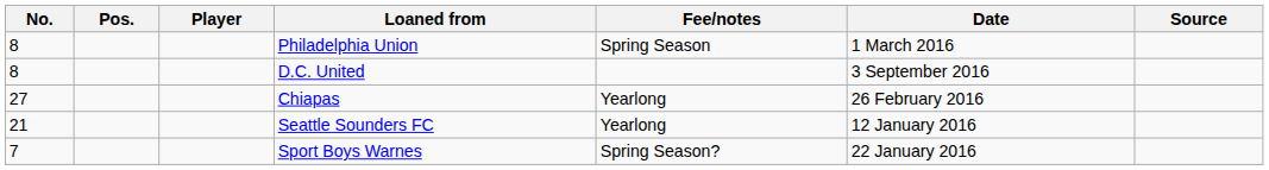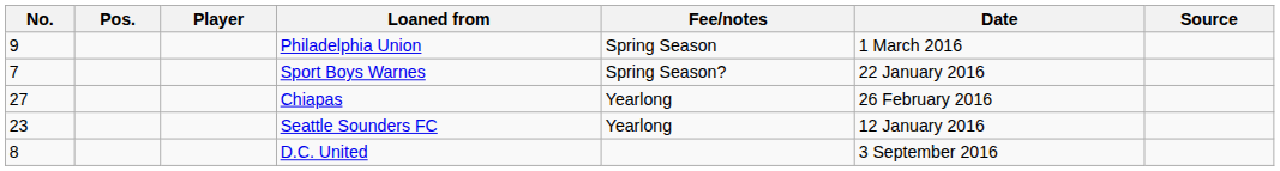Philadelphia Union | No.: 8 -> 9
rows swapped: Sport Boys Warnes <-> D.C. United
Seattle Sounders FC | No.: 21 -> 23
